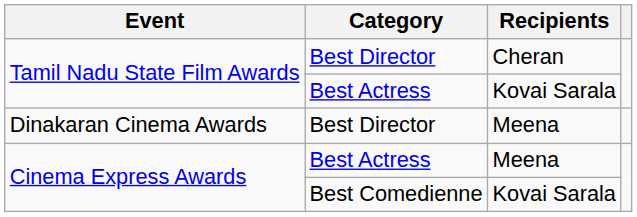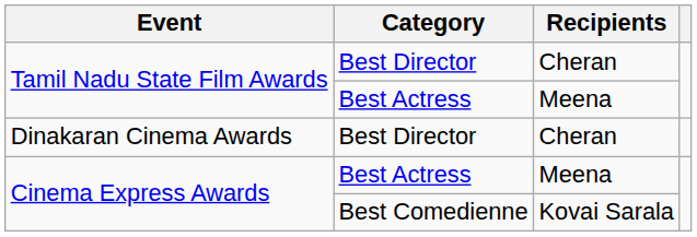Tamil Nadu State Film Awards / Best Actress | Recipients: Kovai Sarala -> Meena
Dinakaran Cinema Awards | Recipients: Meena -> Cheran
